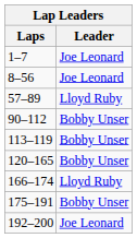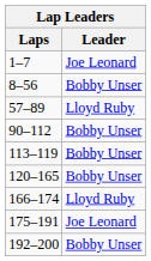8–56 | Leader: Joe Leonard -> Bobby Unser
175–191 | Leader: Bobby Unser -> Joe Leonard
192–200 | Leader: Joe Leonard -> Bobby Unser
